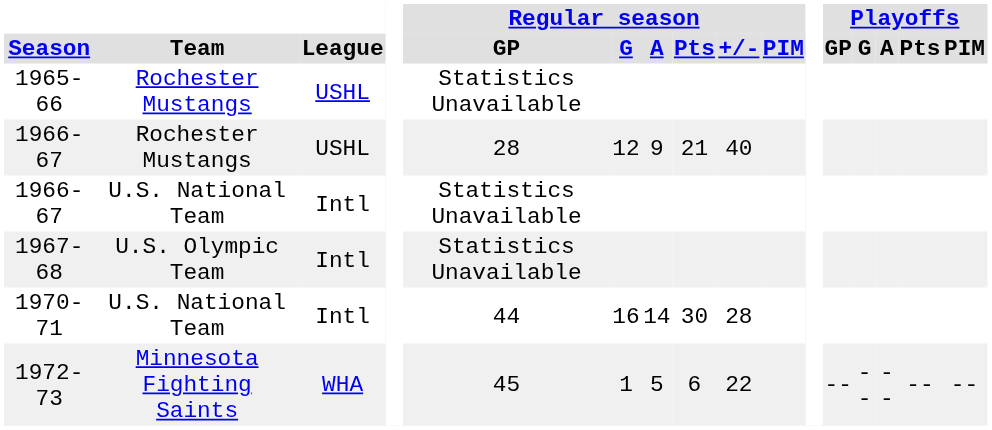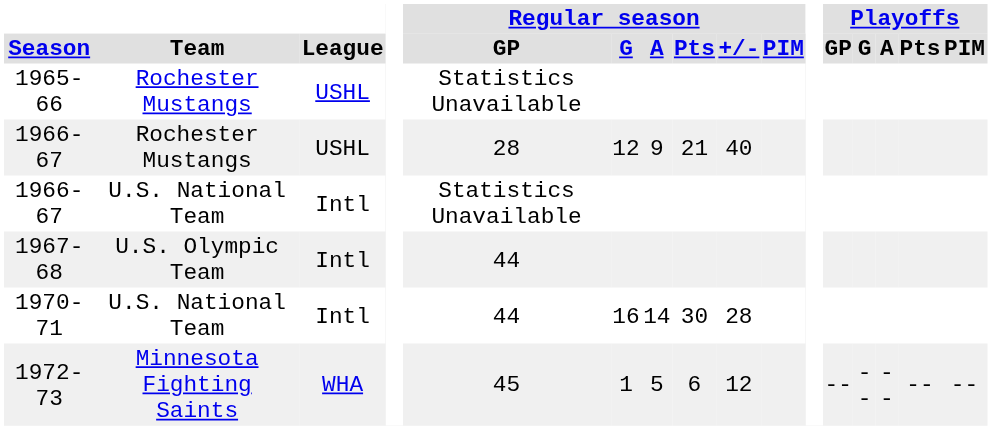1967-68 | Regular season / GP: Statistics Unavailable -> 44
1972-73 | Regular season / +/-: 22 -> 12
